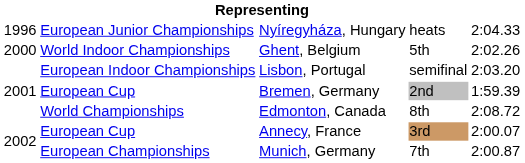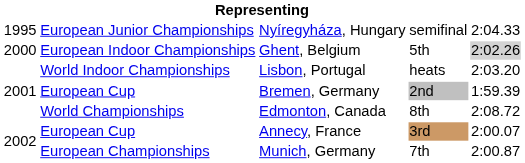Nyíregyháza, Hungary | column 1: 1996 -> 1995
Nyíregyháza, Hungary | column 4: heats -> semifinal
Ghent, Belgium | column 2: World Indoor Championships -> European Indoor Championships
Ghent, Belgium | column 5: no background -> lightgrey background
Lisbon, Portugal | column 2: European Indoor Championships -> World Indoor Championships
Lisbon, Portugal | column 4: semifinal -> heats
